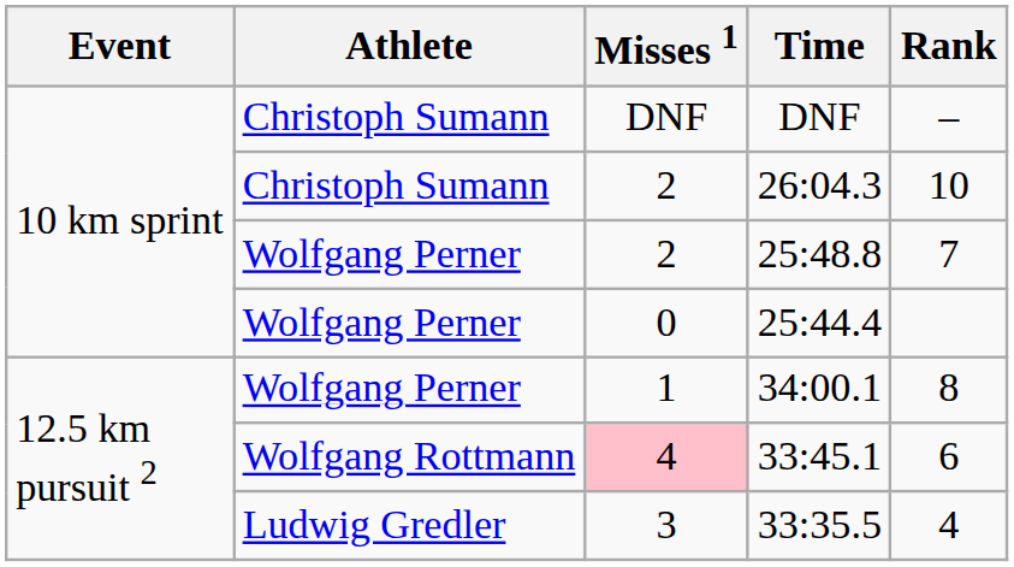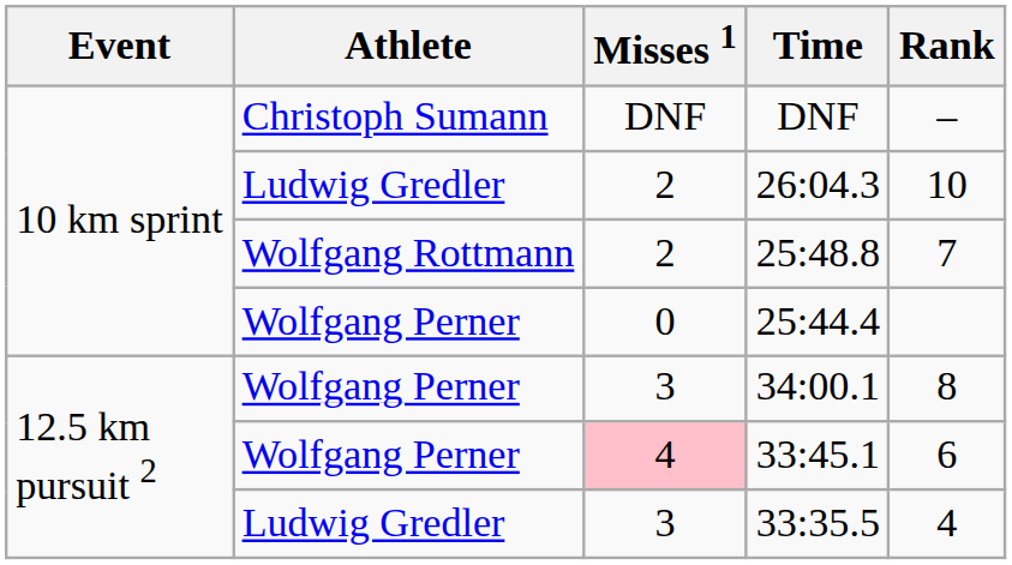26:04.3 | Athlete: Christoph Sumann -> Ludwig Gredler
25:48.8 | Athlete: Wolfgang Perner -> Wolfgang Rottmann
34:00.1 | Misses 1: 1 -> 3
33:45.1 | Athlete: Wolfgang Rottmann -> Wolfgang Perner
